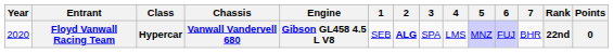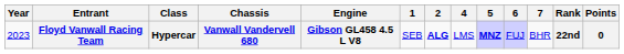- column: 3 | SPA
Floyd Vanwall Racing Team | Year: 2020 -> 2023
Floyd Vanwall Racing Team | 5: normal -> bold
